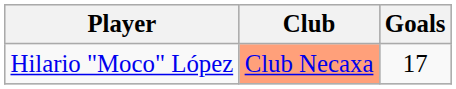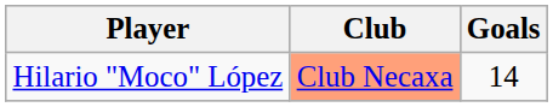Hilario "Moco" López | Goals: 17 -> 14
